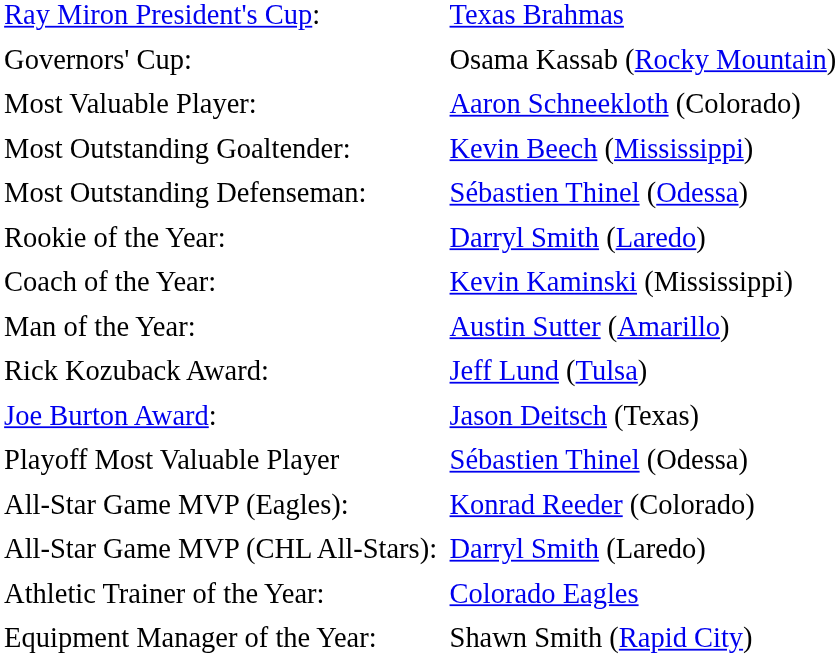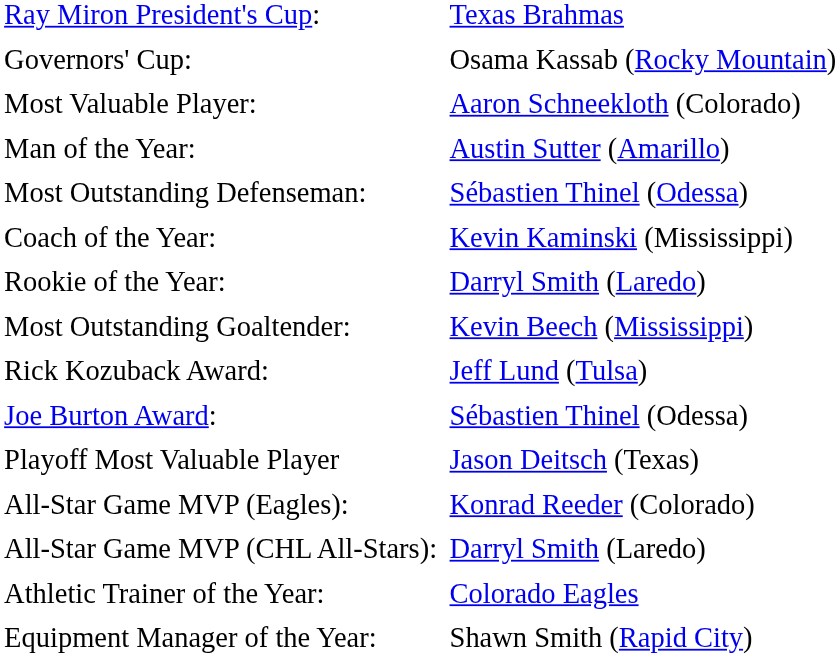rows swapped: Most Outstanding Goaltender: <-> Man of the Year:
rows swapped: Rookie of the Year: <-> Coach of the Year:
Joe Burton Award: | column 2: Jason Deitsch (Texas) -> Sébastien Thinel (Odessa)
Playoff Most Valuable Player | column 2: Sébastien Thinel (Odessa) -> Jason Deitsch (Texas)
